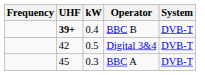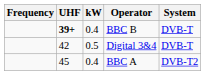BBC A | kW: 0.3 -> 0.4
BBC A | System: DVB-T -> DVB-T2
